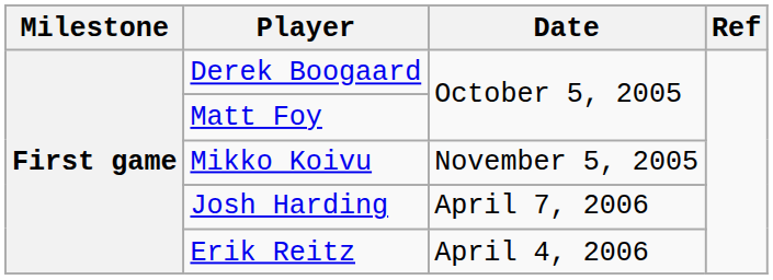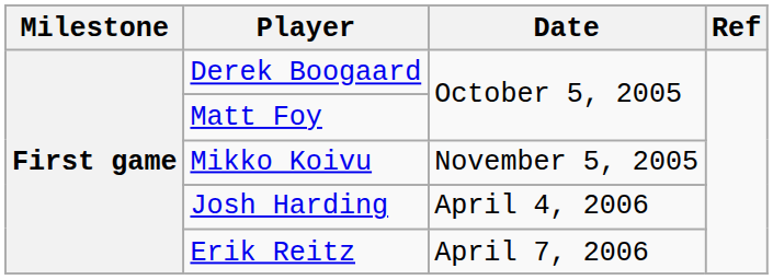Josh Harding | Date: April 7, 2006 -> April 4, 2006
Erik Reitz | Date: April 4, 2006 -> April 7, 2006
